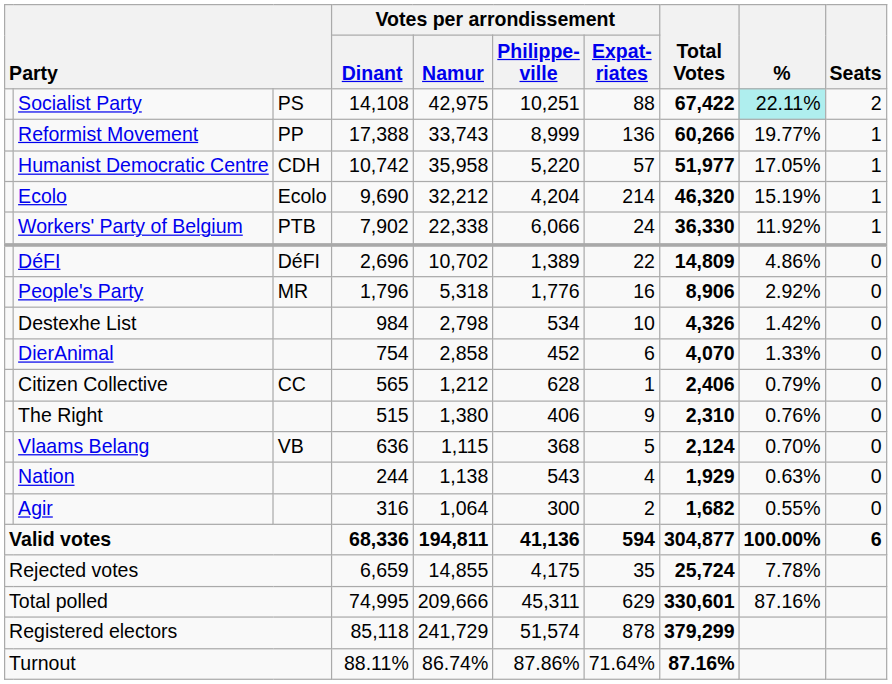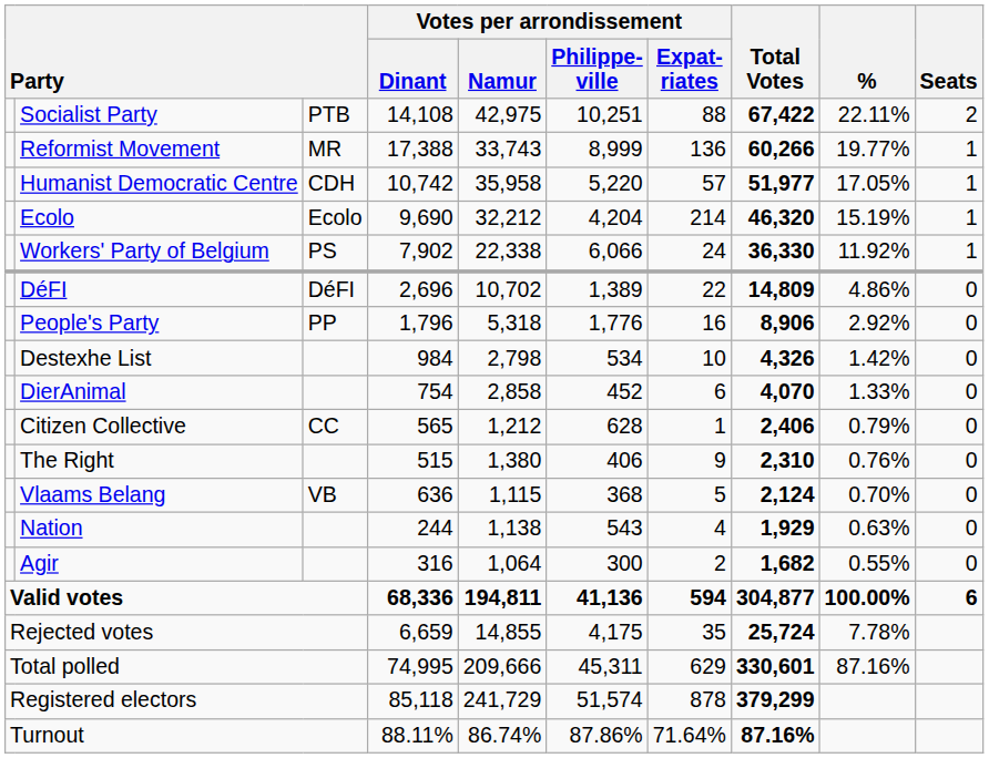Socialist Party | column 3: PS -> PTB
Socialist Party | %: paleturquoise background -> no background
Reformist Movement | column 3: PP -> MR
Workers' Party of Belgium | column 3: PTB -> PS
People's Party | column 3: MR -> PP
